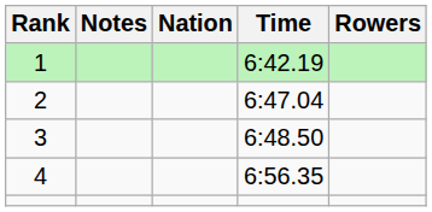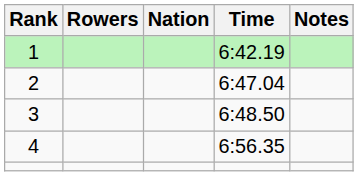columns swapped: Rowers <-> Notes
